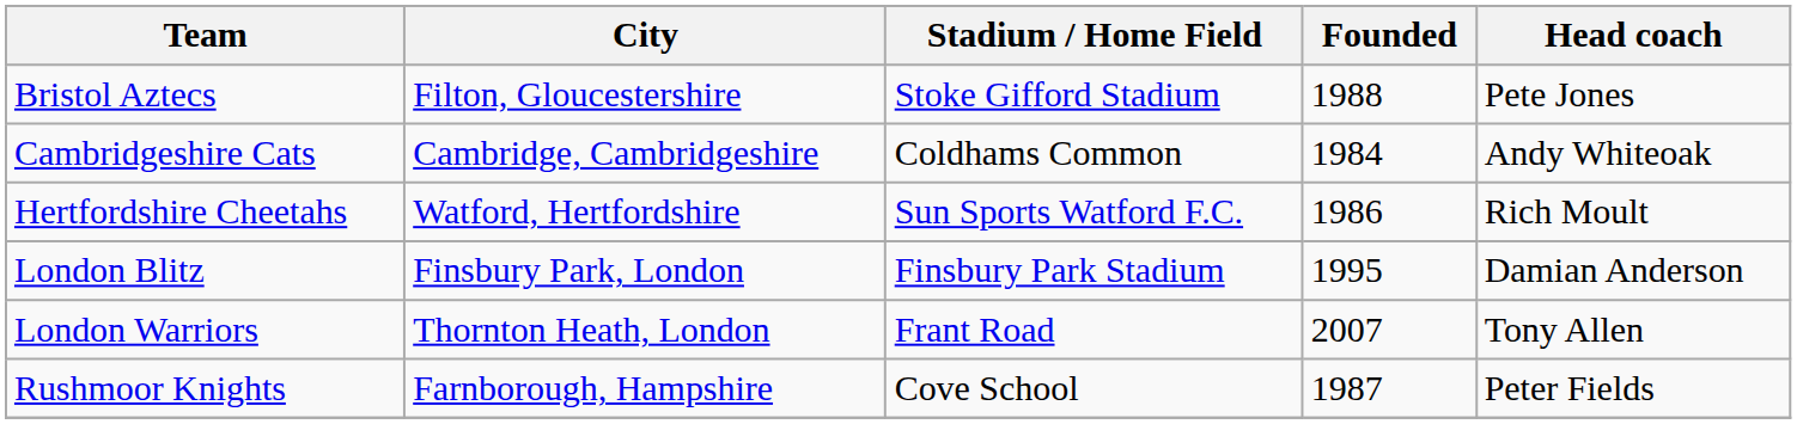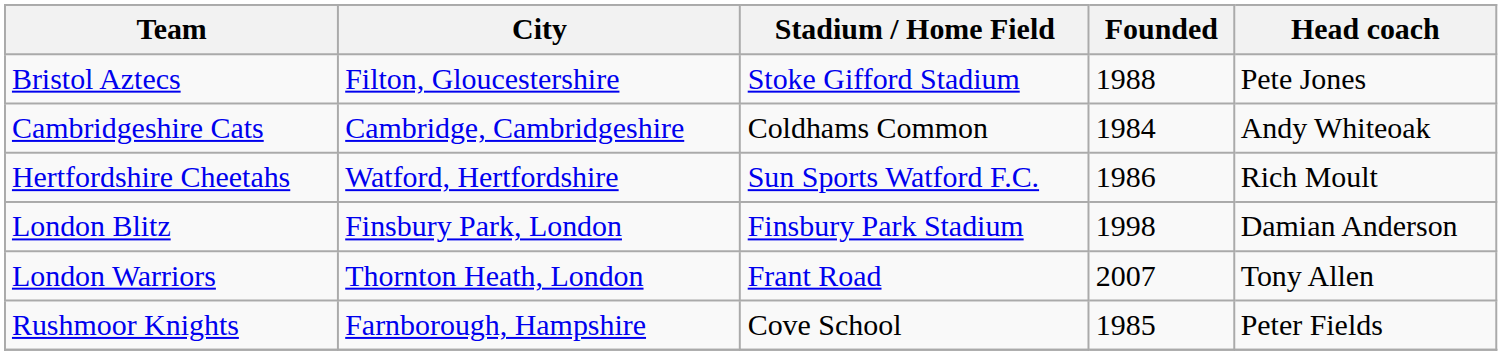London Blitz | Founded: 1995 -> 1998
Rushmoor Knights | Founded: 1987 -> 1985
